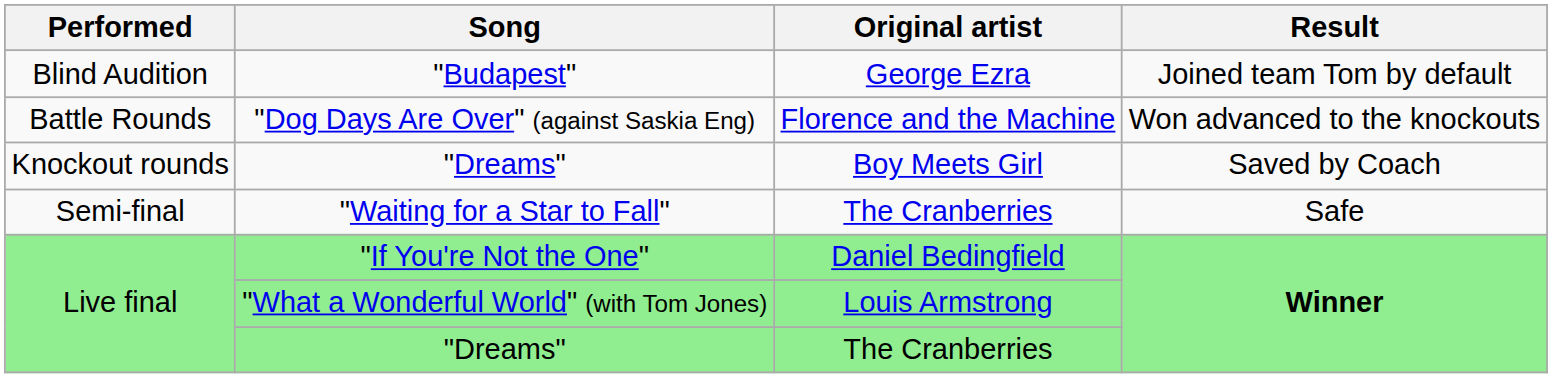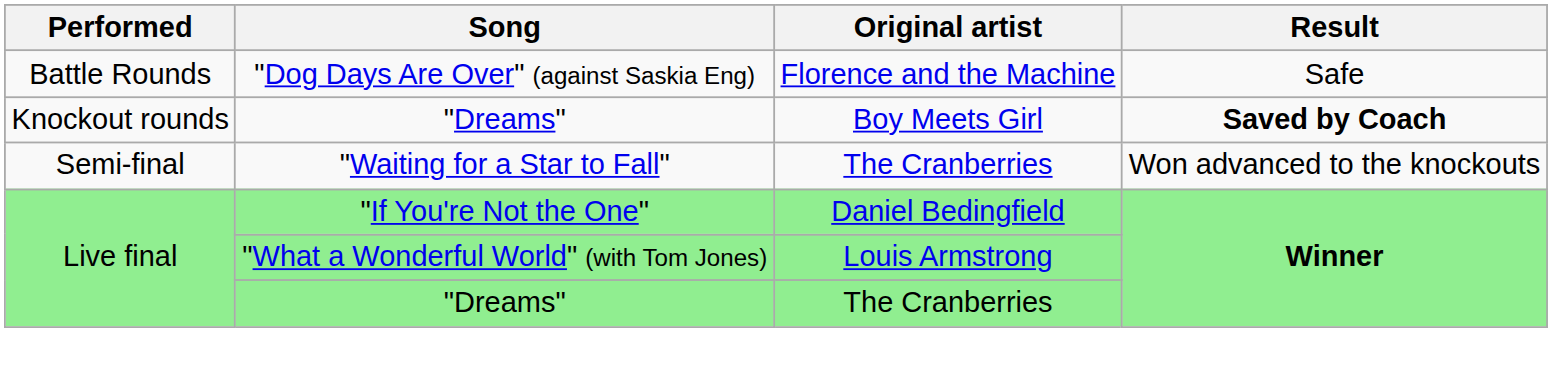- row: Blind Audition | "Budapest" | George Ezra | Joined team Tom by default
"Dog Days Are Over" (against Saskia Eng) | Result: Won advanced to the knockouts -> Safe
Knockout rounds / "Dreams" | Result: normal -> bold
"Waiting for a Star to Fall" | Result: Safe -> Won advanced to the knockouts
